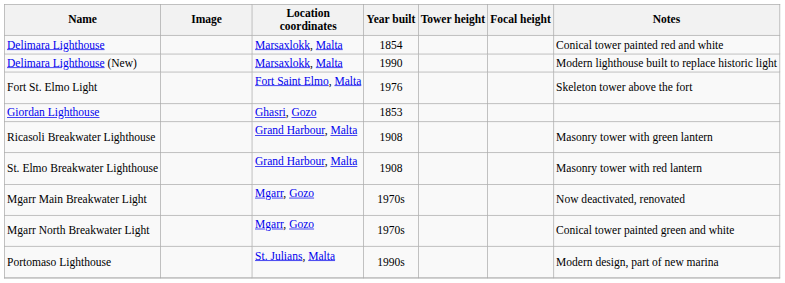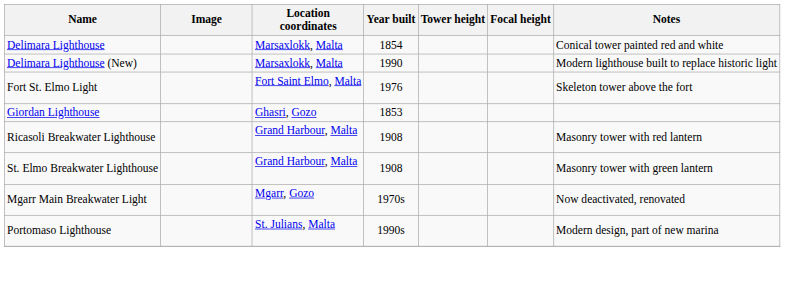Ricasoli Breakwater Lighthouse | Notes: Masonry tower with green lantern -> Masonry tower with red lantern
St. Elmo Breakwater Lighthouse | Notes: Masonry tower with red lantern -> Masonry tower with green lantern
- row: Mgarr North Breakwater Light | Mgarr, Gozo | 1970s | Conical tower painted green and white
